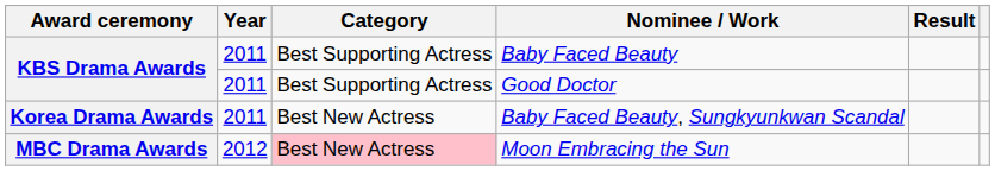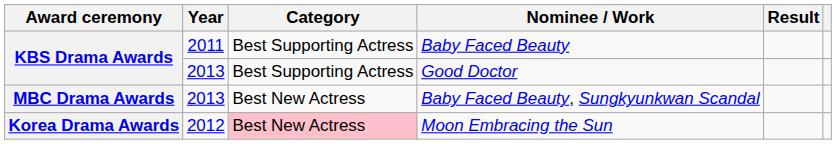Good Doctor | Year: 2011 -> 2013
Baby Faced Beauty, Sungkyunkwan Scandal | Award ceremony: Korea Drama Awards -> MBC Drama Awards
Baby Faced Beauty, Sungkyunkwan Scandal | Year: 2011 -> 2013
Moon Embracing the Sun | Award ceremony: MBC Drama Awards -> Korea Drama Awards
